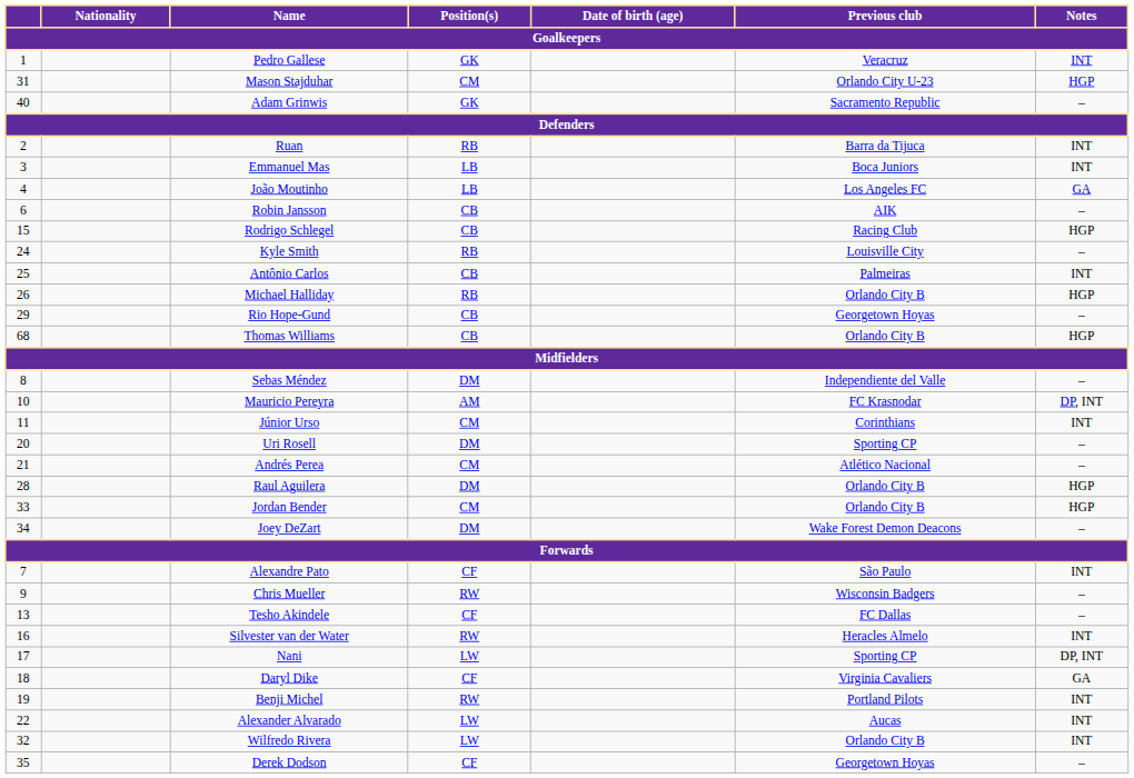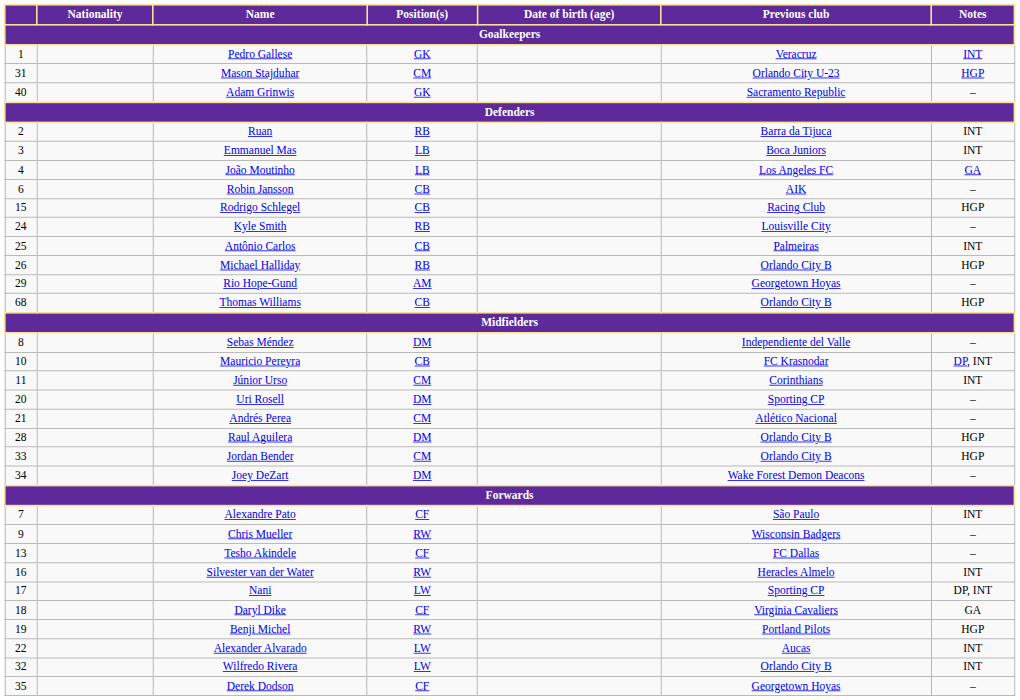Rio Hope-Gund | Position(s): CB -> AM
Mauricio Pereyra | Position(s): AM -> CB
Benji Michel | Notes: INT -> HGP
